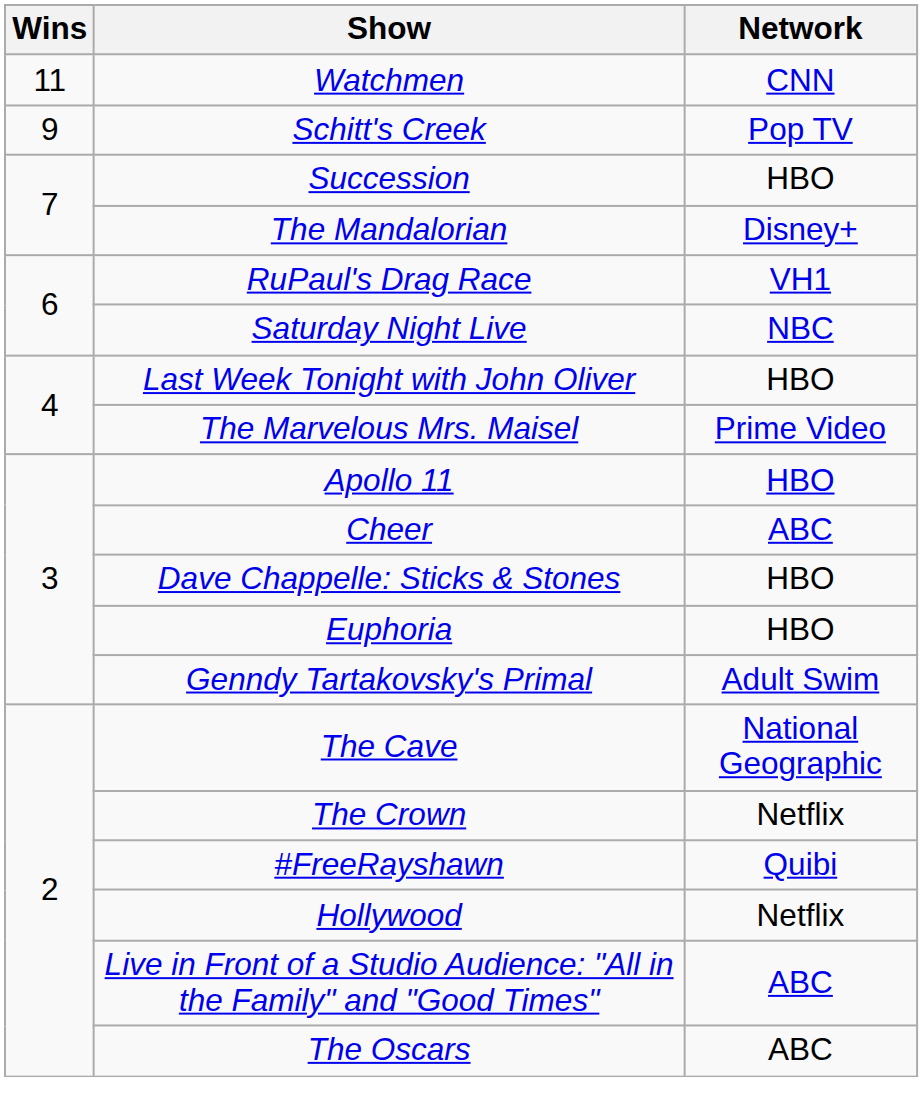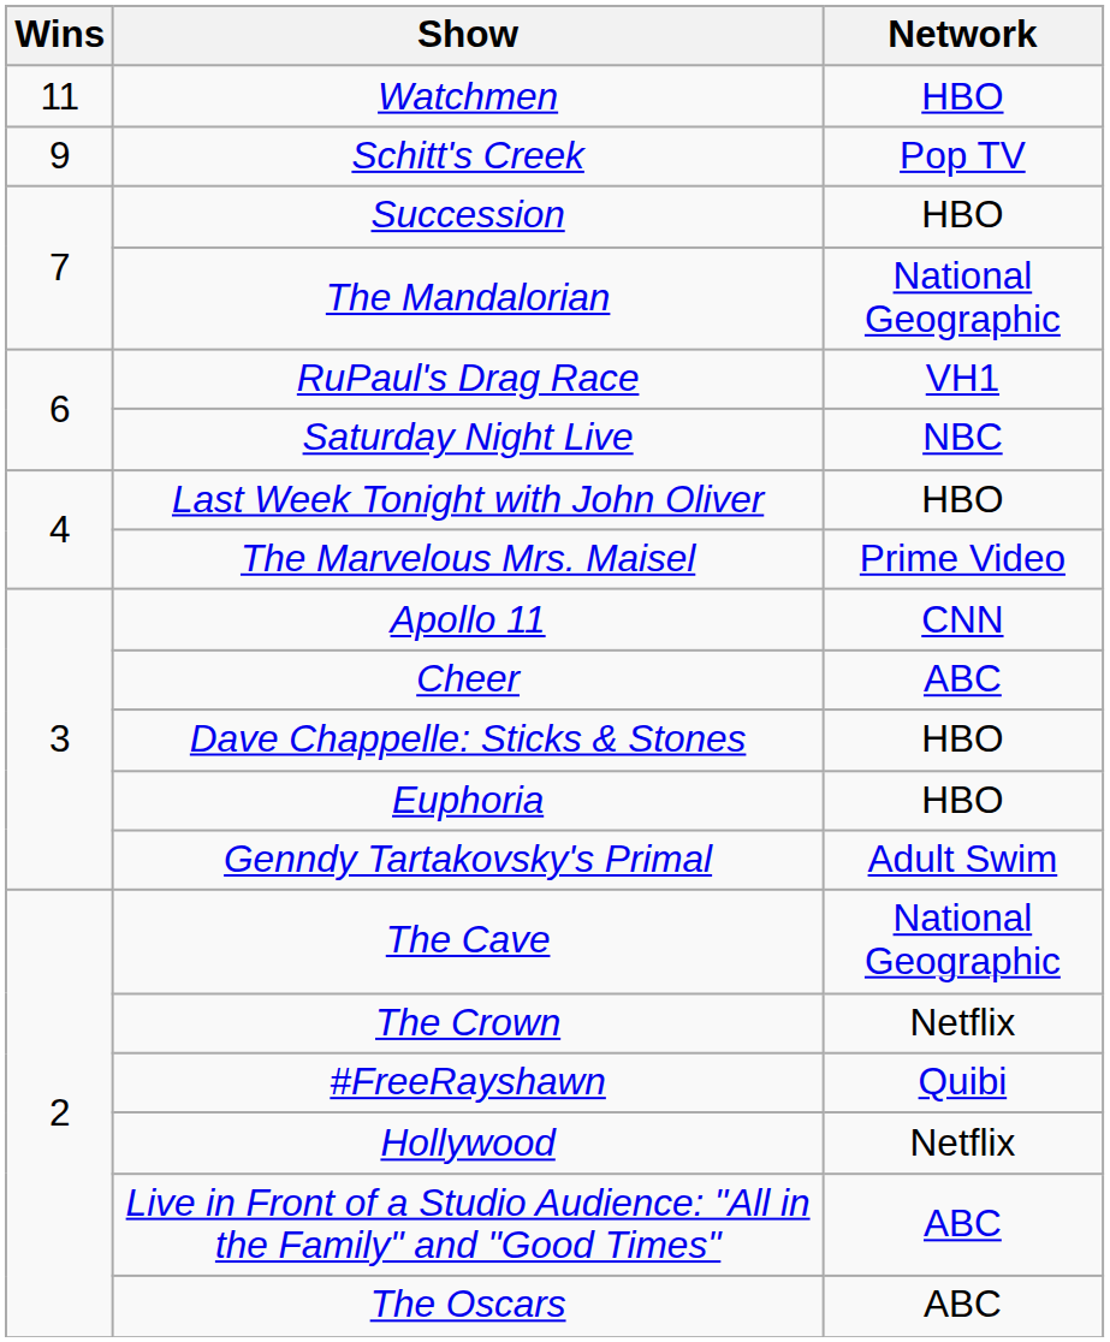Watchmen | Network: CNN -> HBO
The Mandalorian | Network: Disney+ -> National Geographic
Apollo 11 | Network: HBO -> CNN
